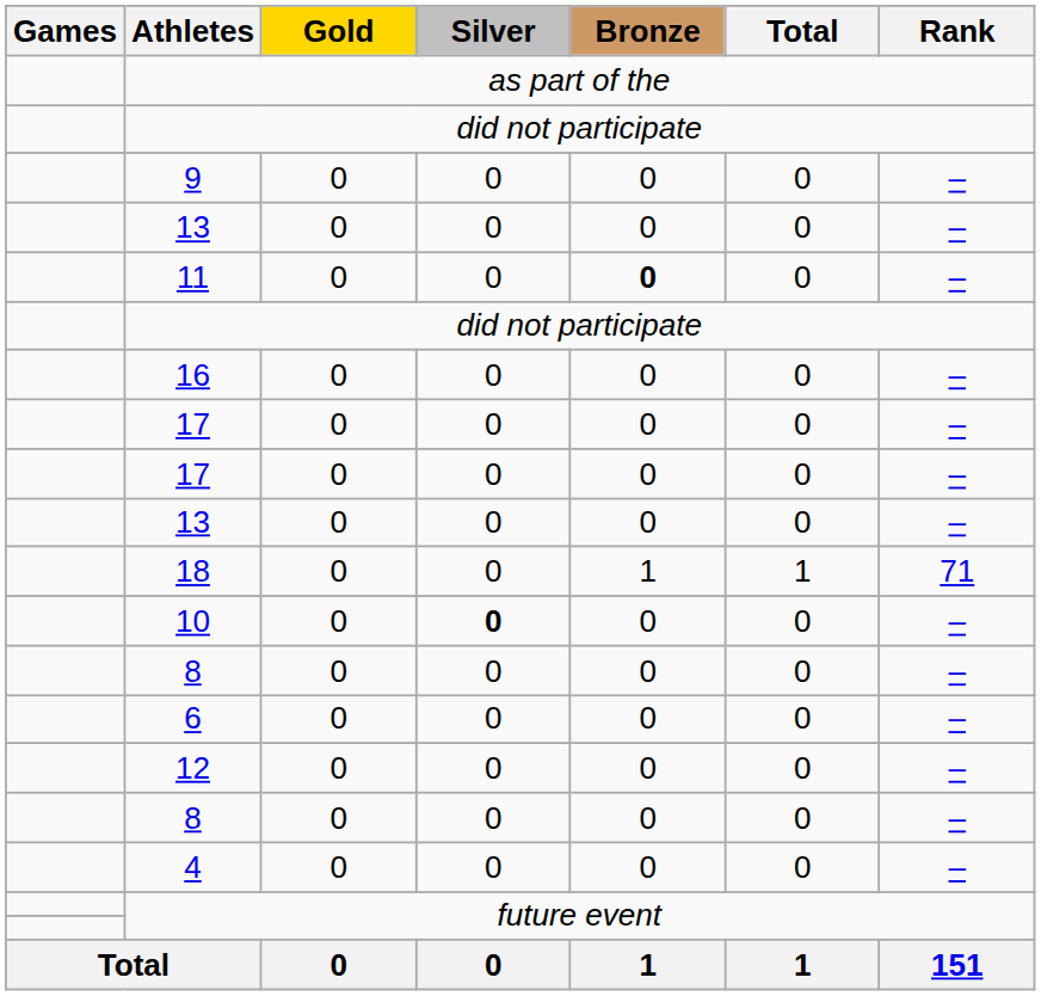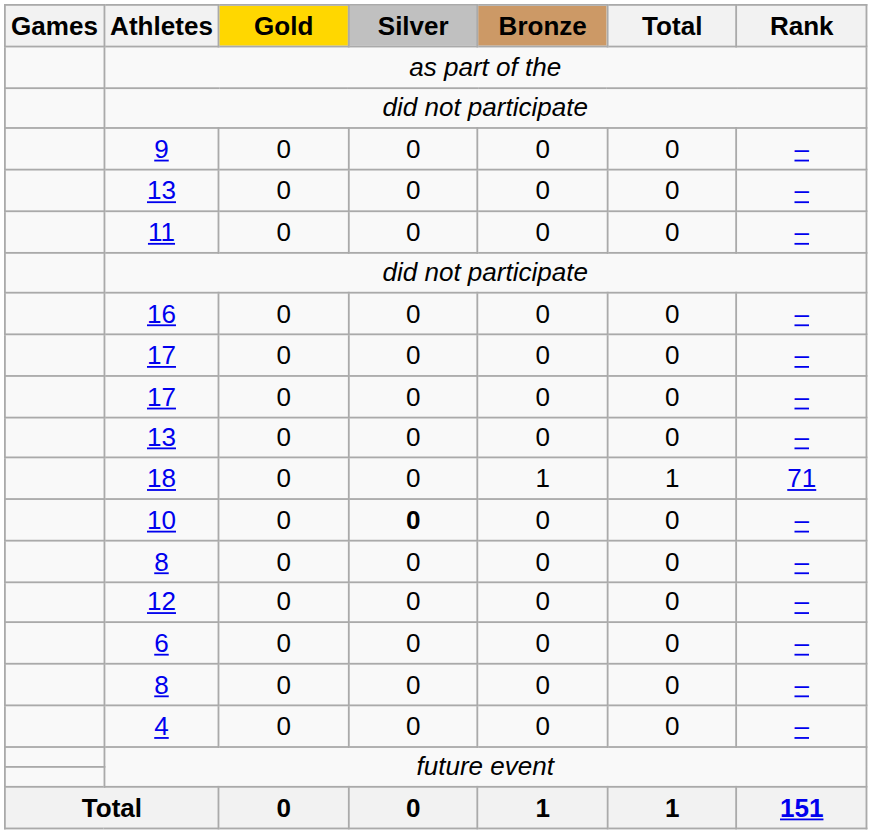11 | Bronze: bold -> normal
rows swapped: 6 <-> 12
